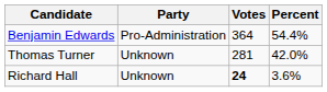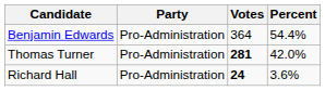Thomas Turner | Party: Unknown -> Pro-Administration
Thomas Turner | Votes: normal -> bold
Richard Hall | Party: Unknown -> Pro-Administration
